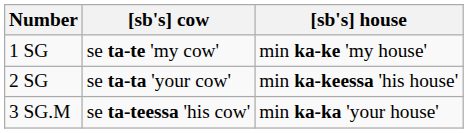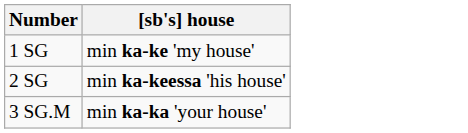- column: [sb's] cow | se ta-te 'my cow' | se ta-ta 'your cow' | se ta-teessa 'his cow'
